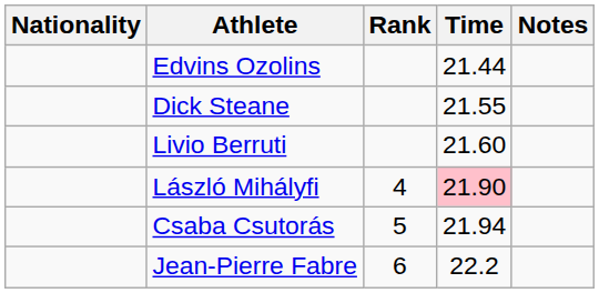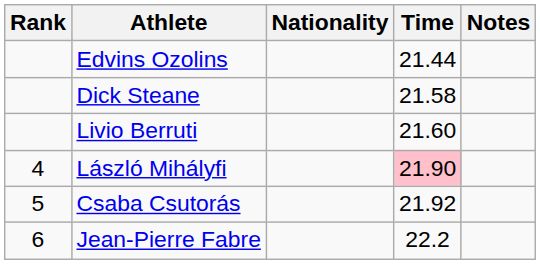columns swapped: Rank <-> Nationality
Dick Steane | Time: 21.55 -> 21.58
Csaba Csutorás | Time: 21.94 -> 21.92
